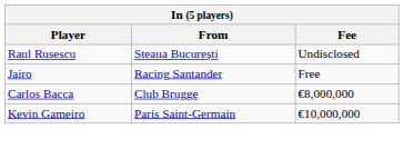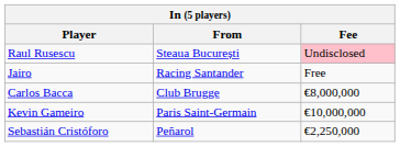Raul Rusescu | Fee: no background -> pink background
+ row: Sebastián Cristóforo | Peñarol | €2,250,000
